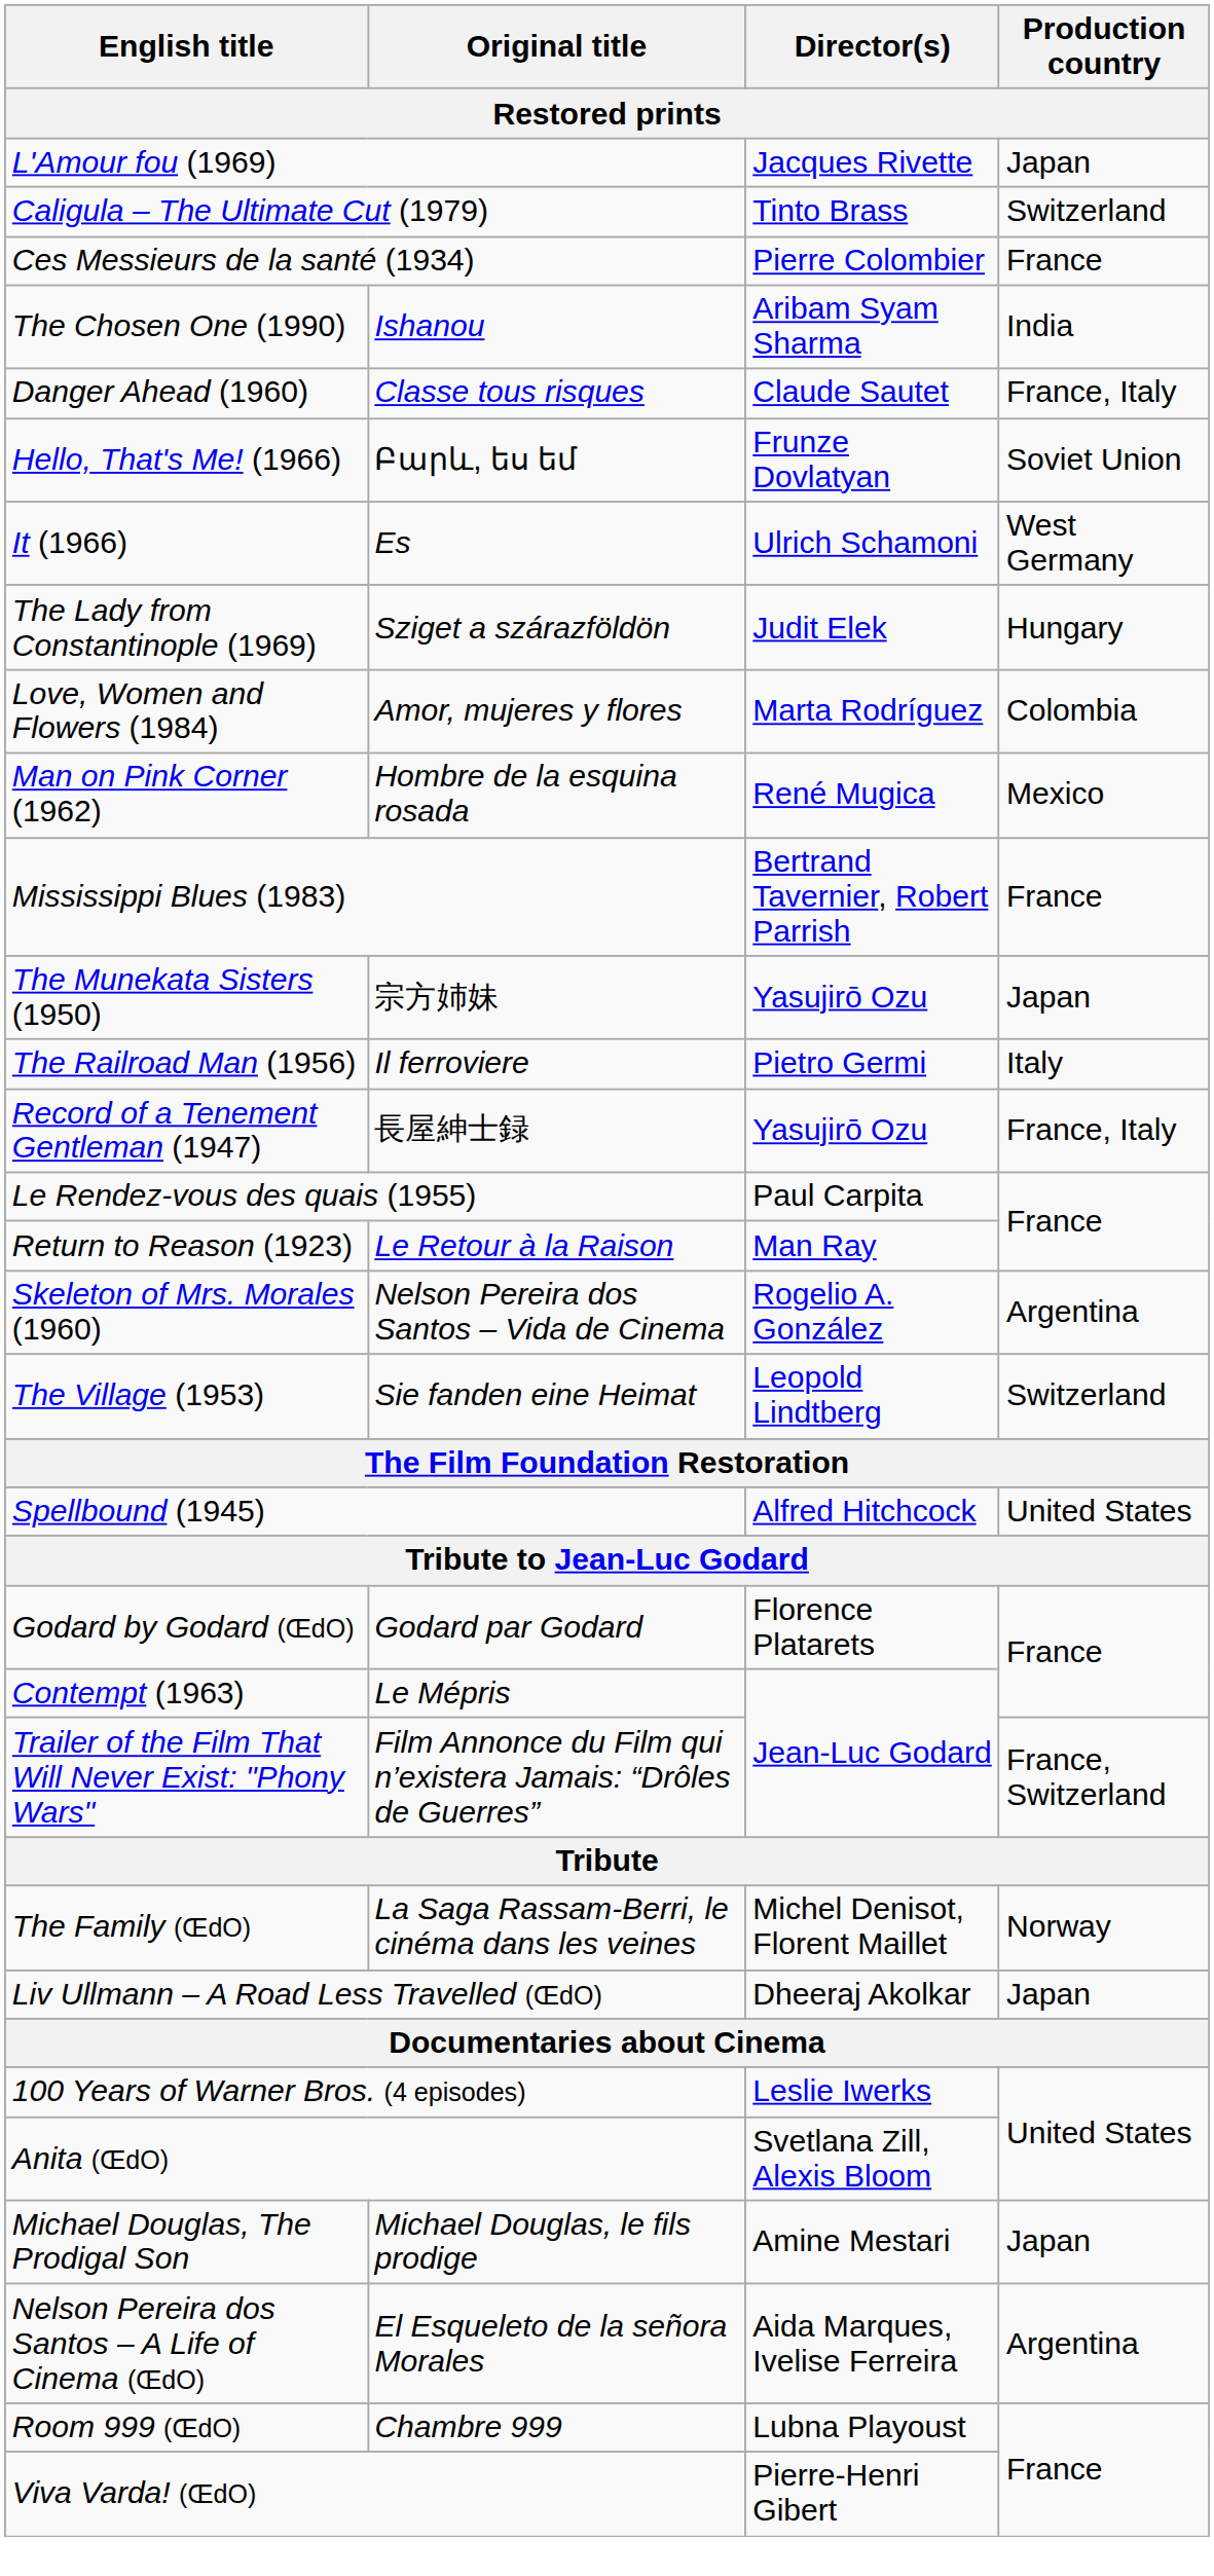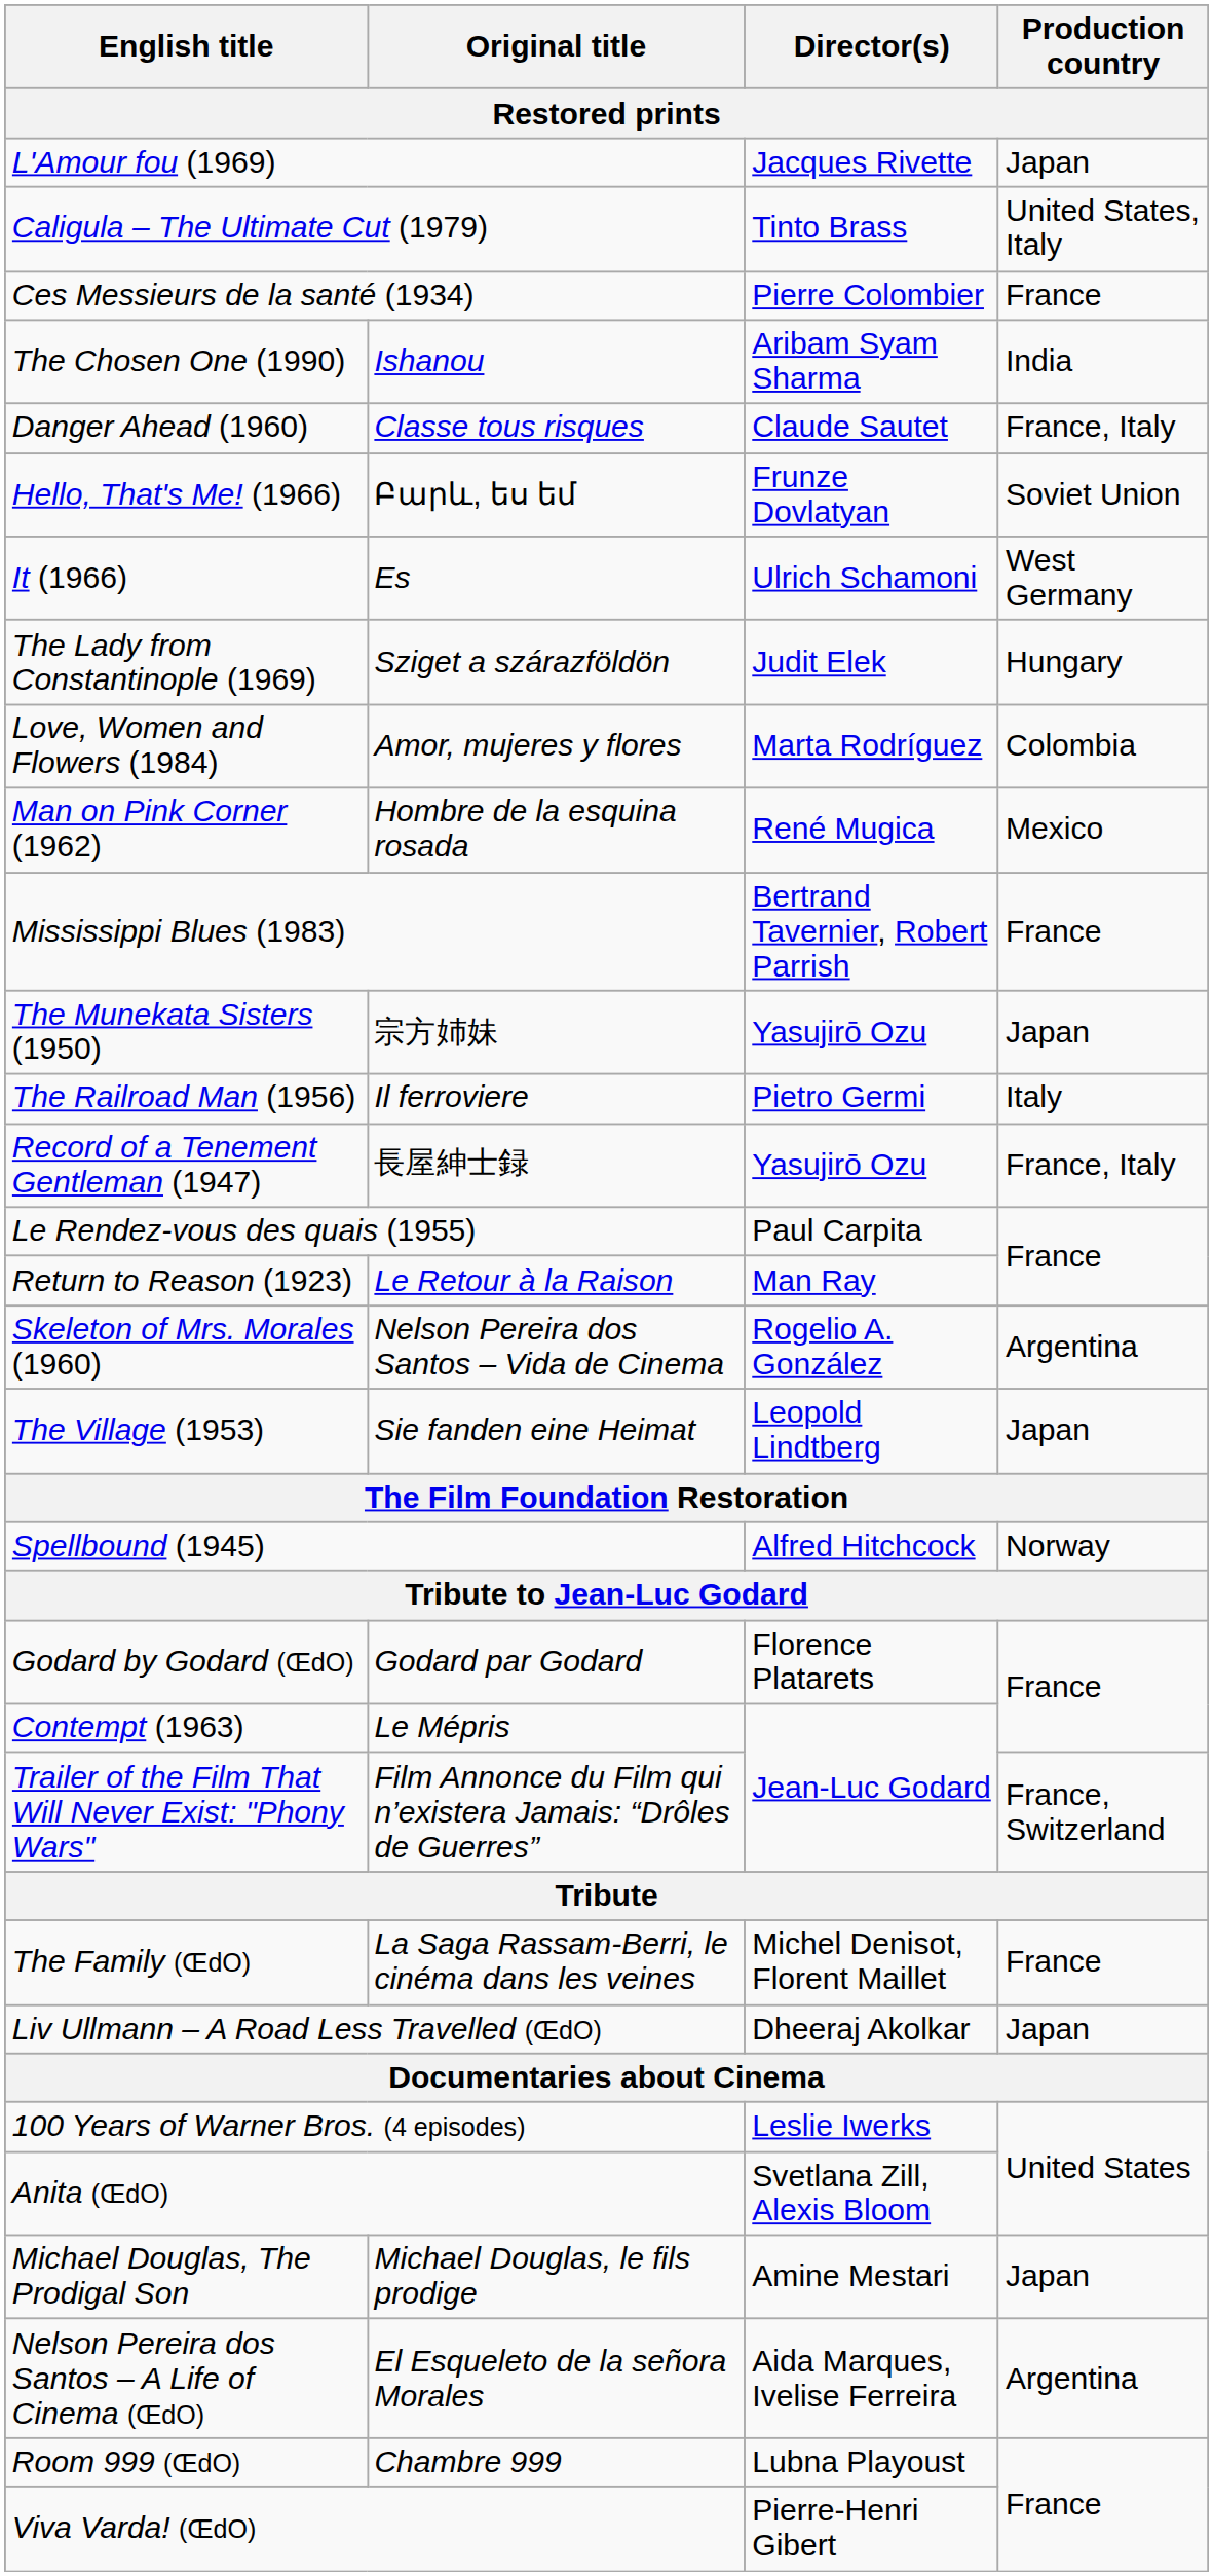Caligula – The Ultimate Cut (1979) | Production country: Switzerland -> United States, Italy
The Village (1953) | Production country: Switzerland -> Japan
Spellbound (1945) | Production country: United States -> Norway
The Family (ŒdO) | Production country: Norway -> France
